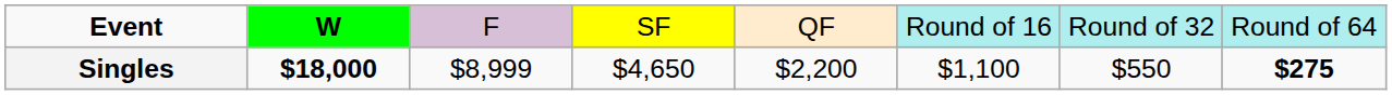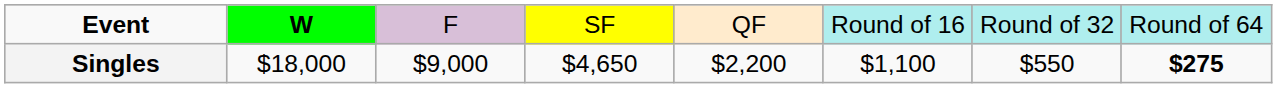Singles | column 2: bold -> normal
Singles | column 3: $8,999 -> $9,000
